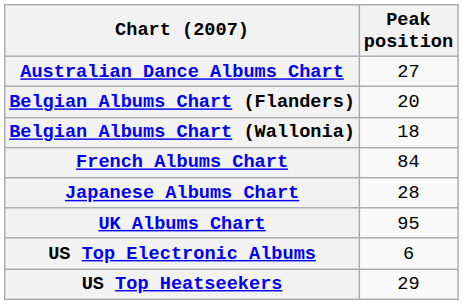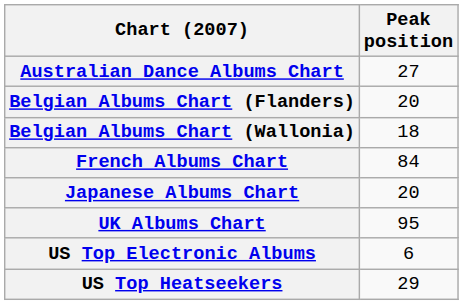Japanese Albums Chart | Peak position: 28 -> 20
